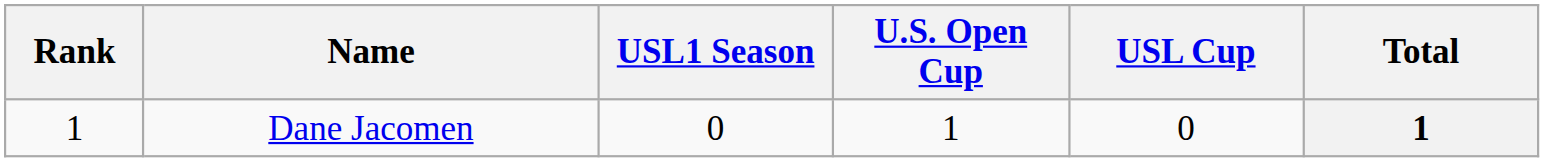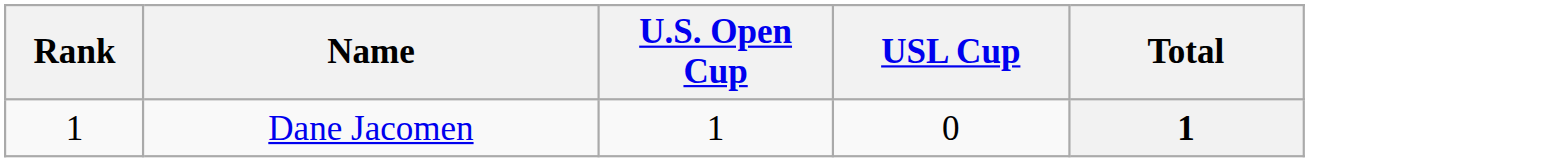- column: USL1 Season | 0
